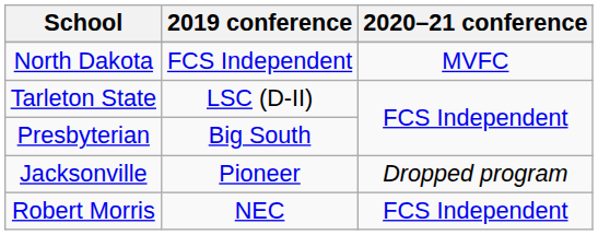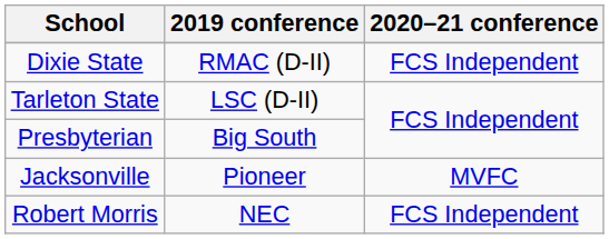+ row: Dixie State | RMAC (D-II) | FCS Independent
- row: North Dakota | FCS Independent | MVFC
Jacksonville | 2020–21 conference: Dropped program -> MVFC
